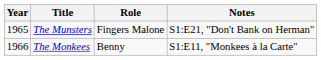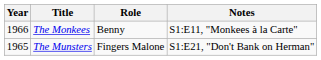rows swapped: The Munsters <-> The Monkees
